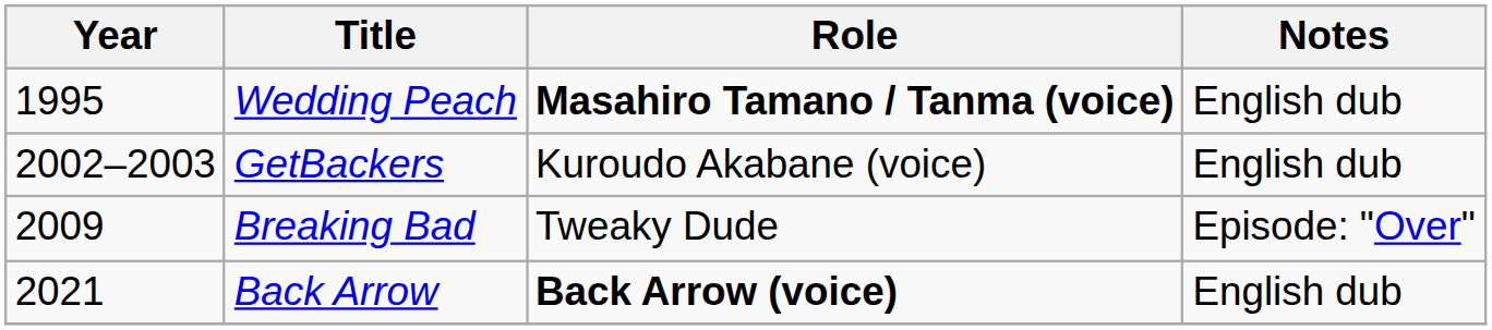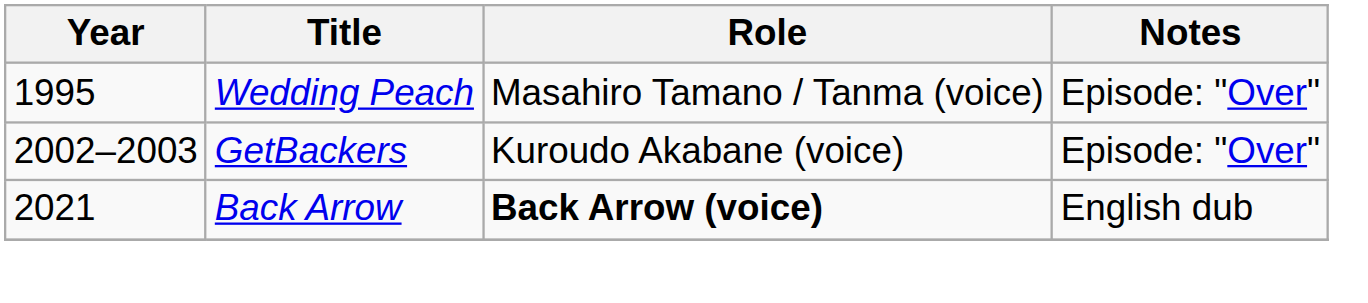Wedding Peach | Role: bold -> normal
Wedding Peach | Notes: English dub -> Episode: "Over"
GetBackers | Notes: English dub -> Episode: "Over"
- row: 2009 | Breaking Bad | Tweaky Dude | Episode: "Over"
